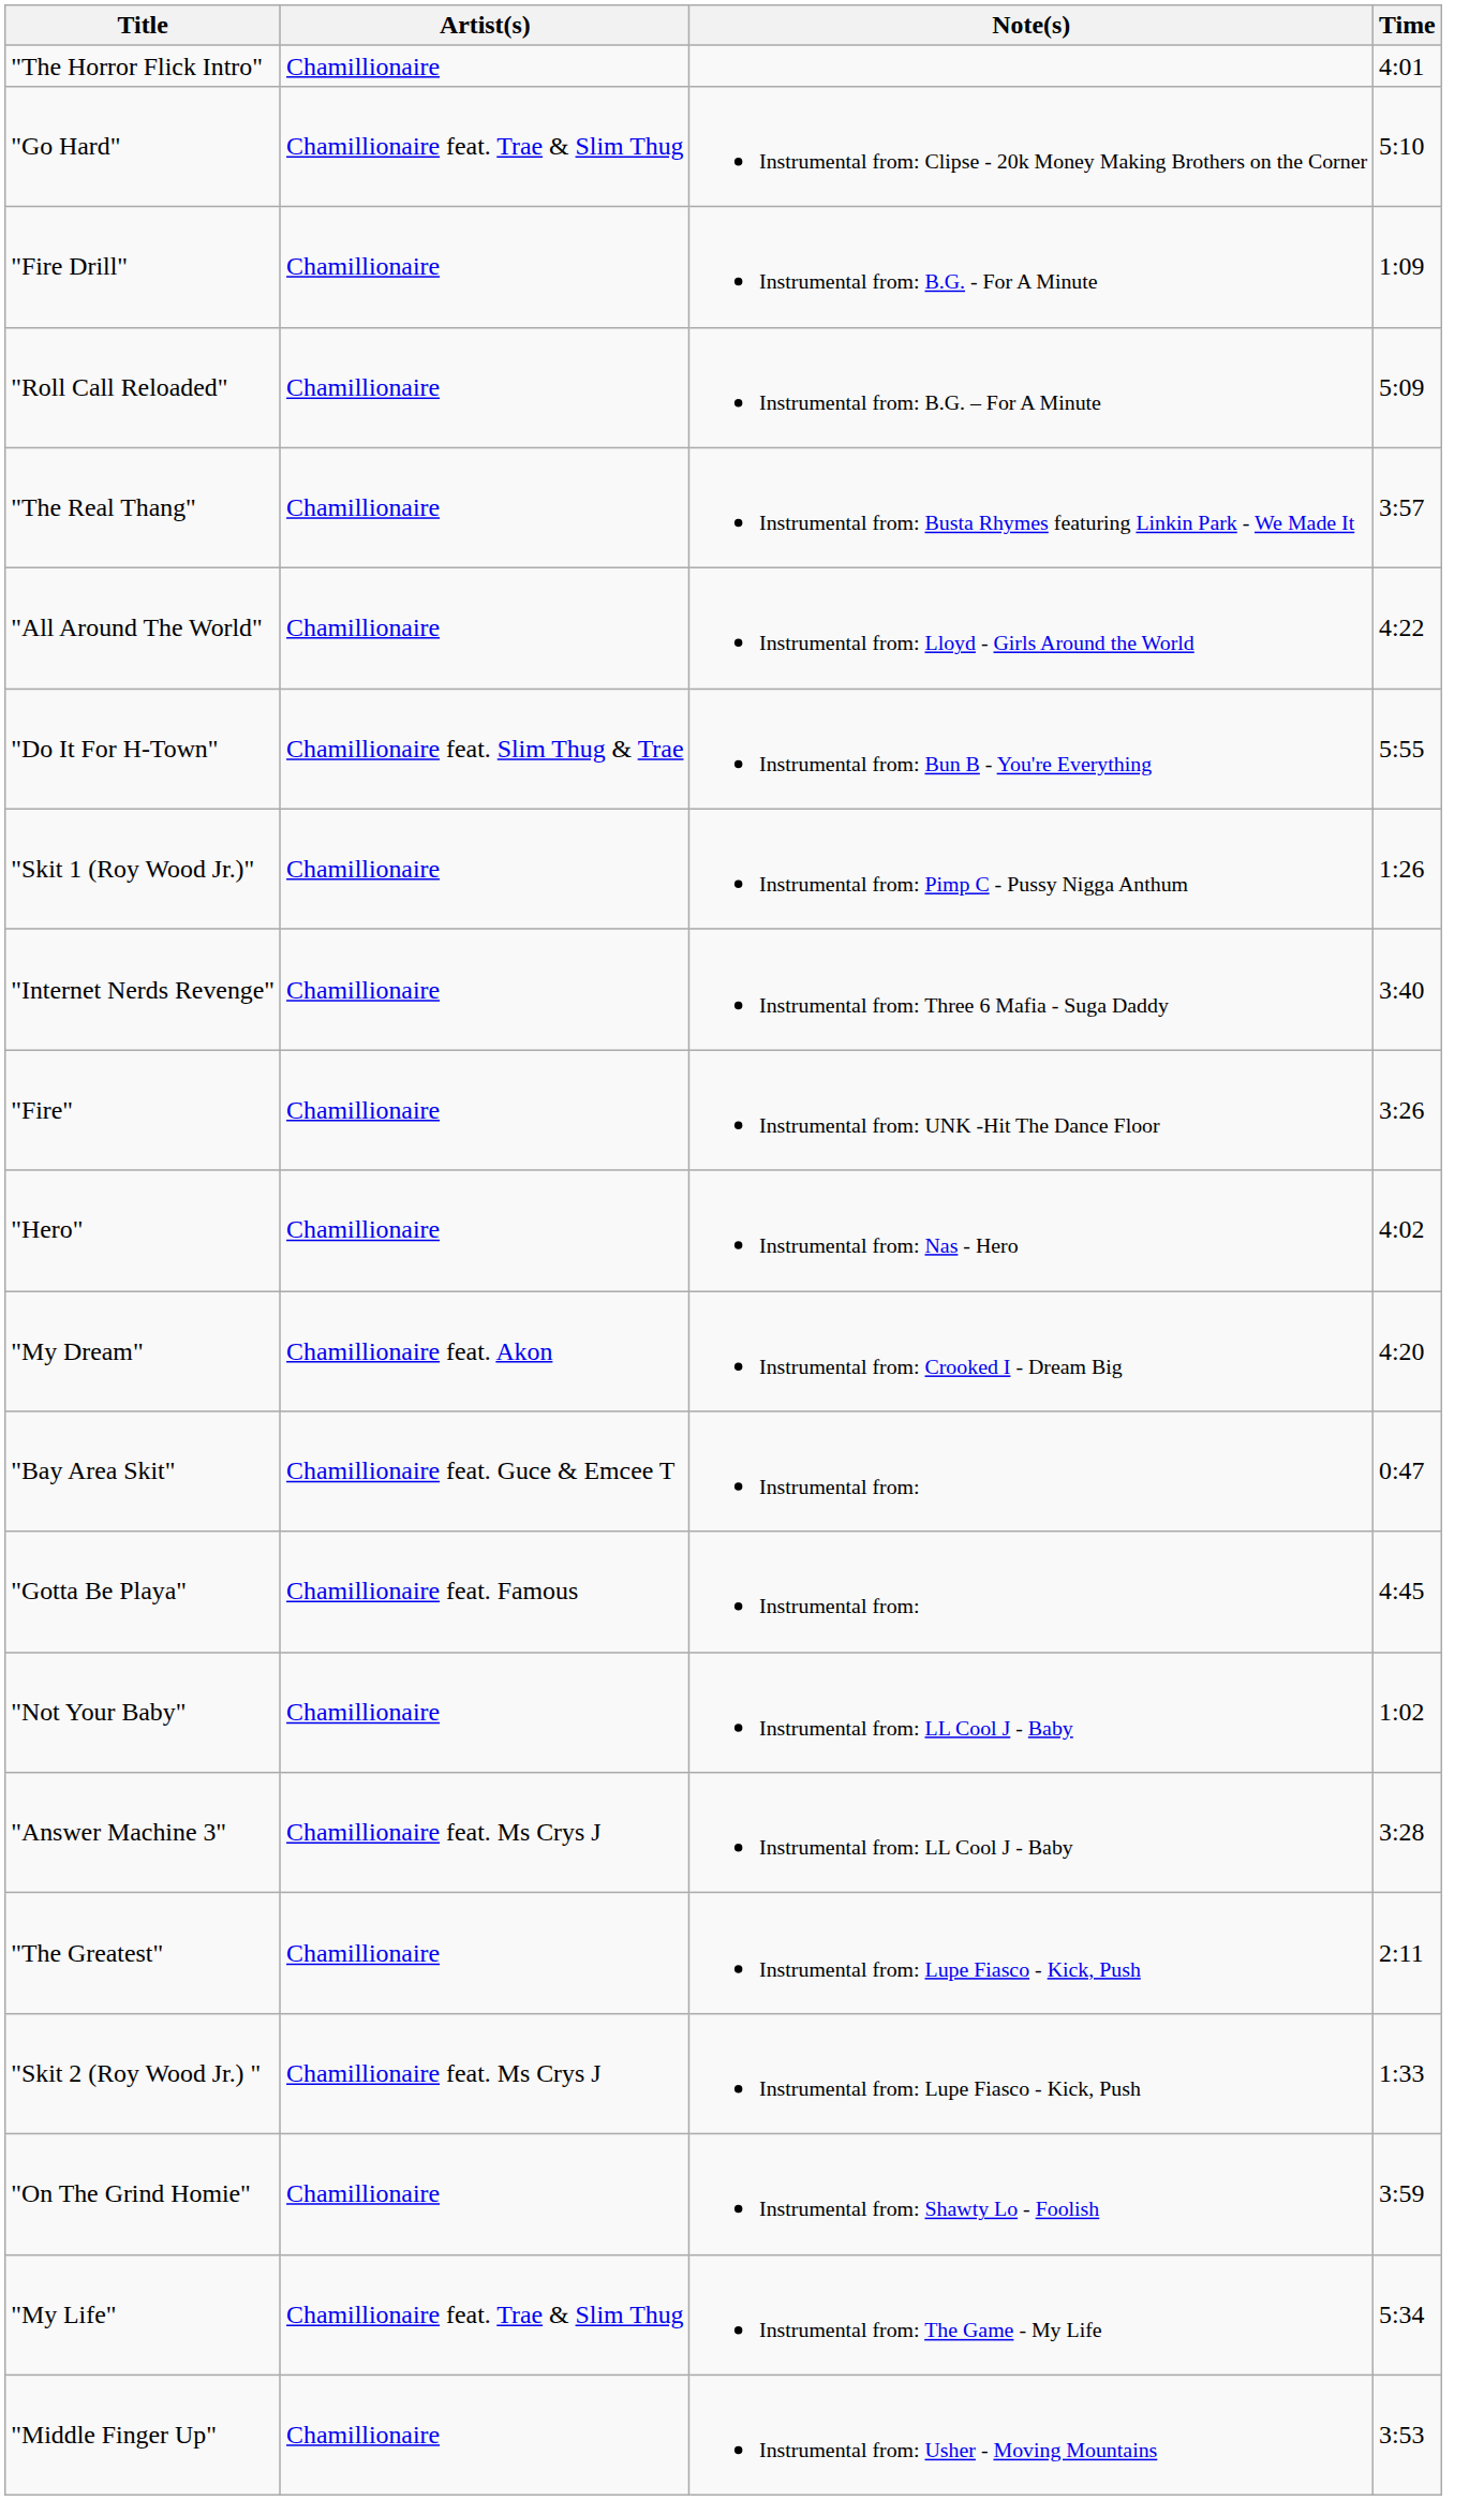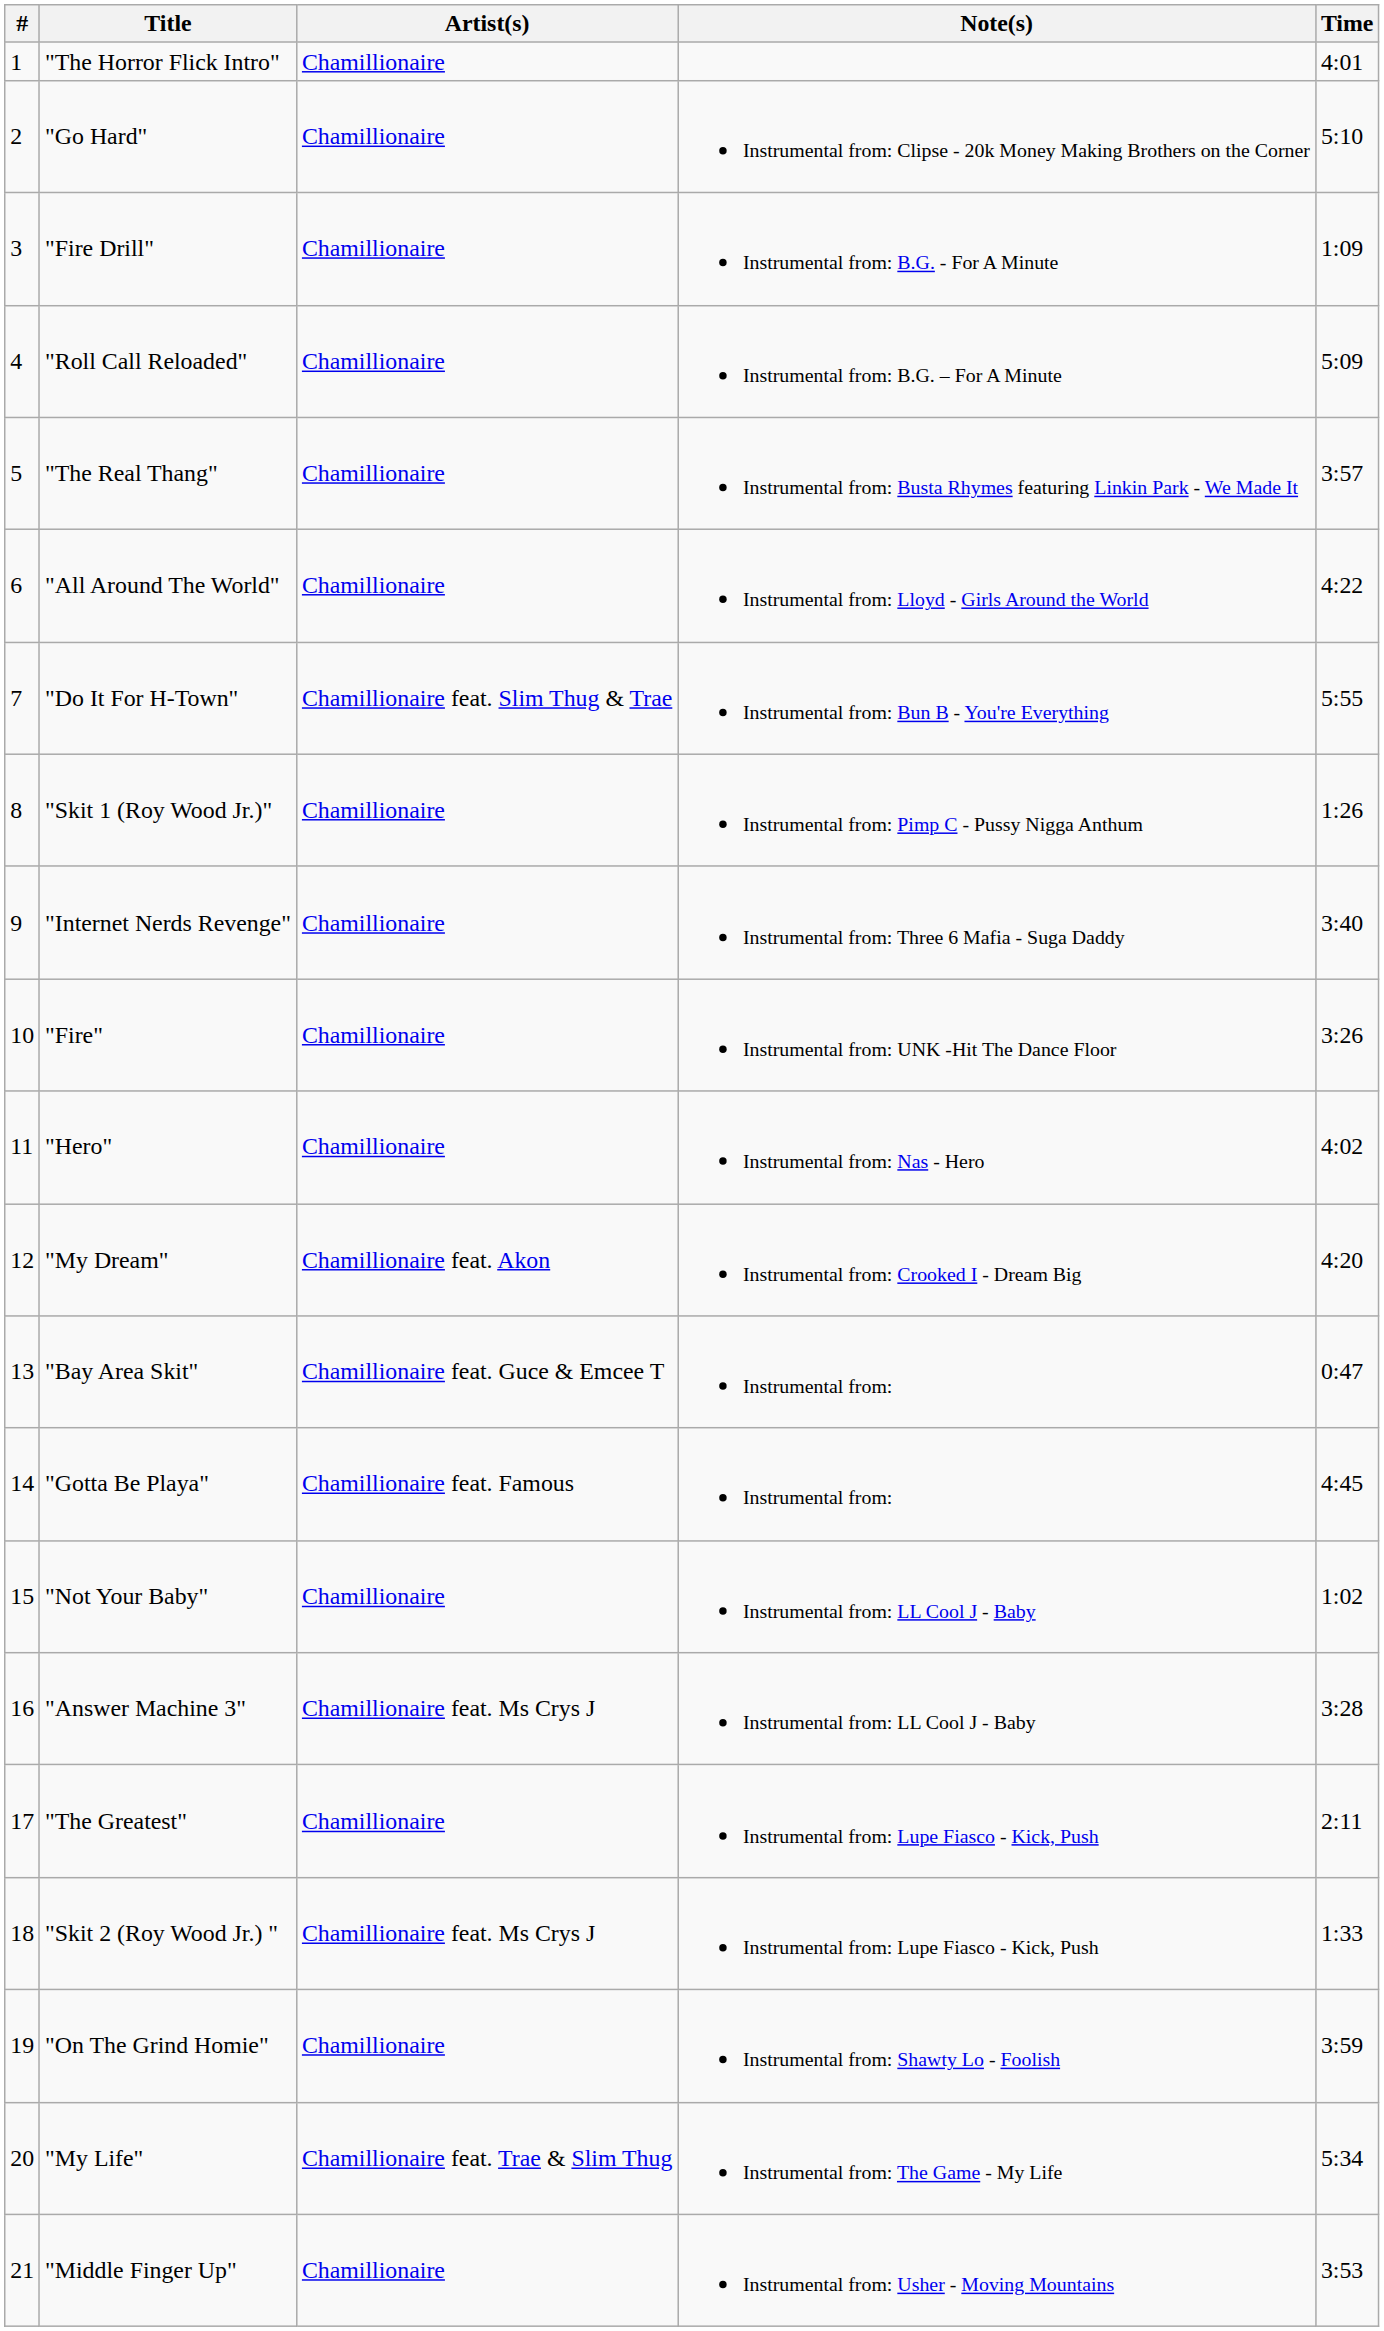+ column: # | 1 | 2 | 3 | 4 | 5 | 6 | 7 | 8 | 9 | 10 | 11 | 12 | 13 | 14 | 15 | 16 | 17 | 18 | 19 | 20 | 21
"Go Hard" | Artist(s): Chamillionaire feat. Trae & Slim Thug -> Chamillionaire
